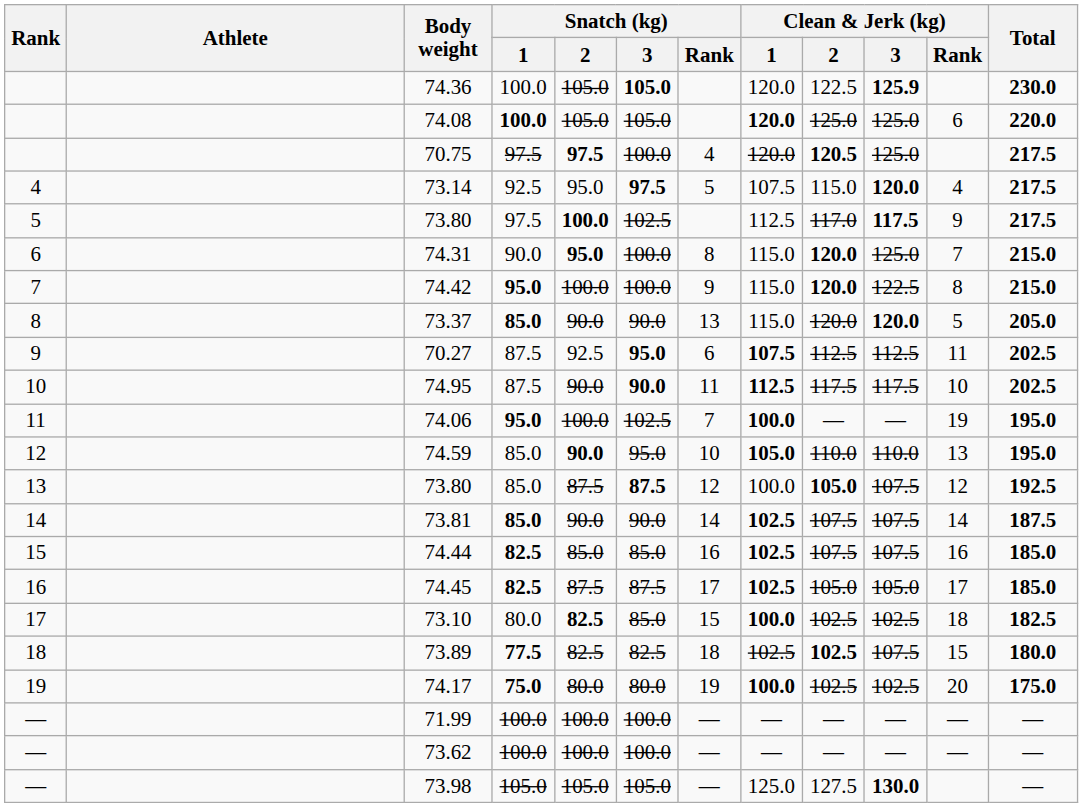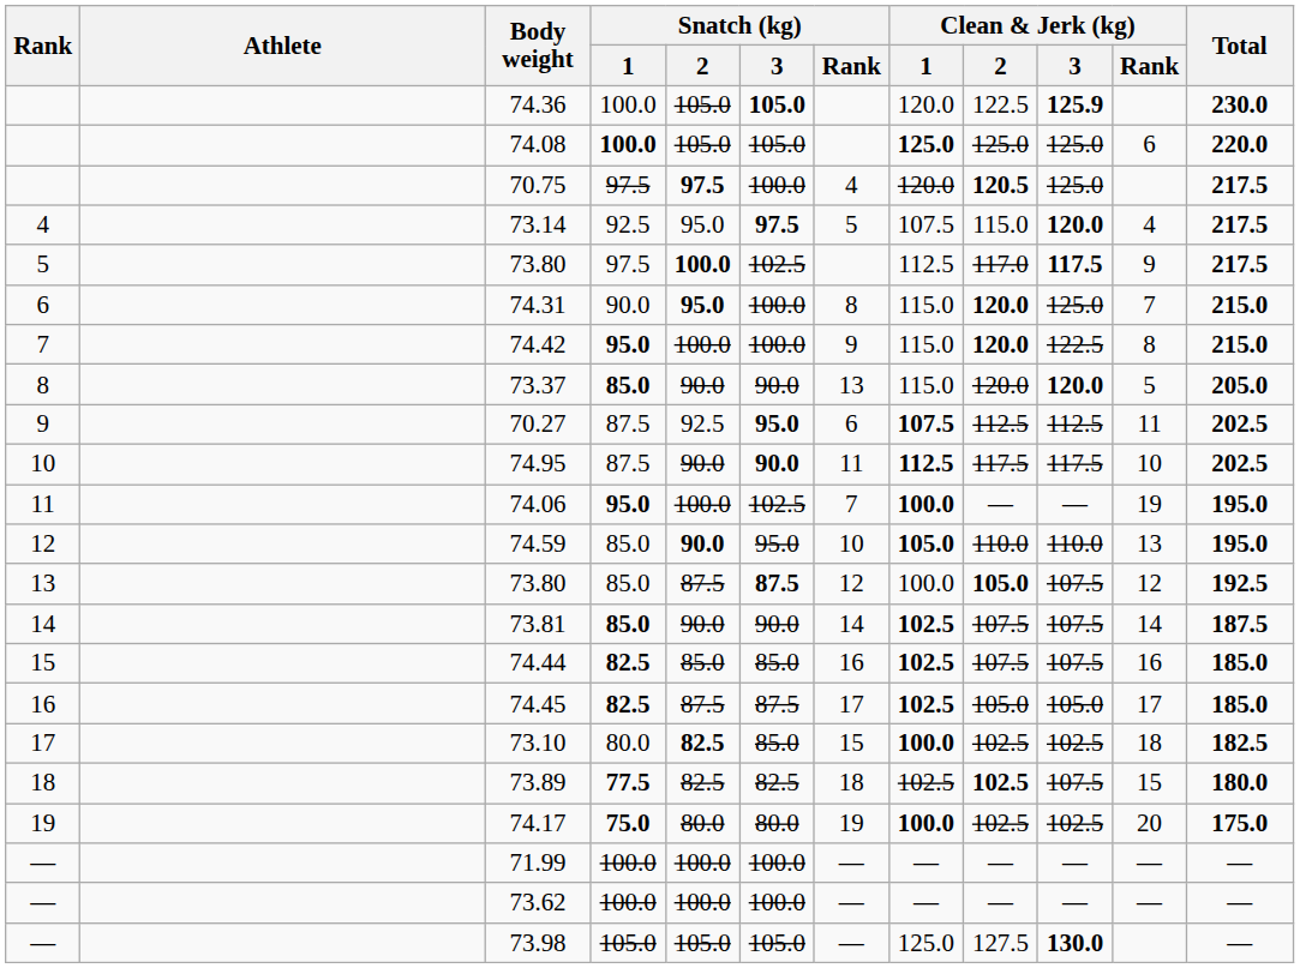74.08 | Clean & Jerk (kg) / 1: 120.0 -> 125.0
